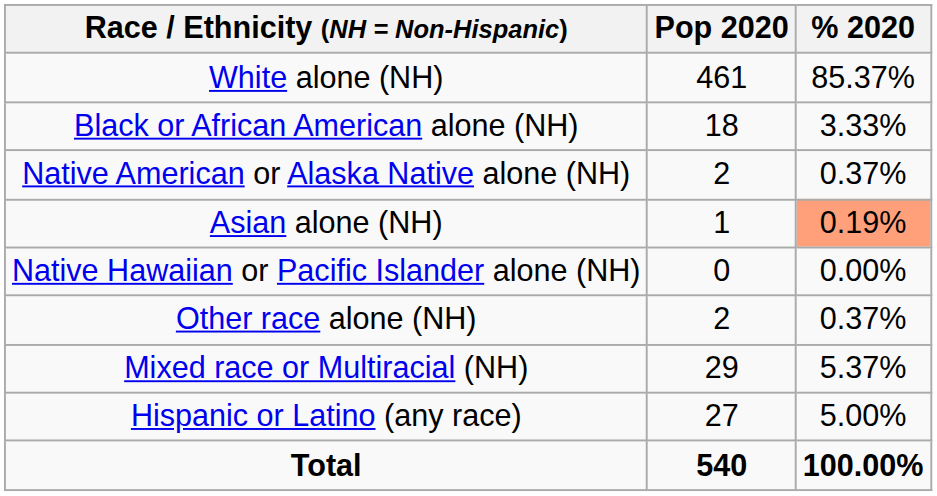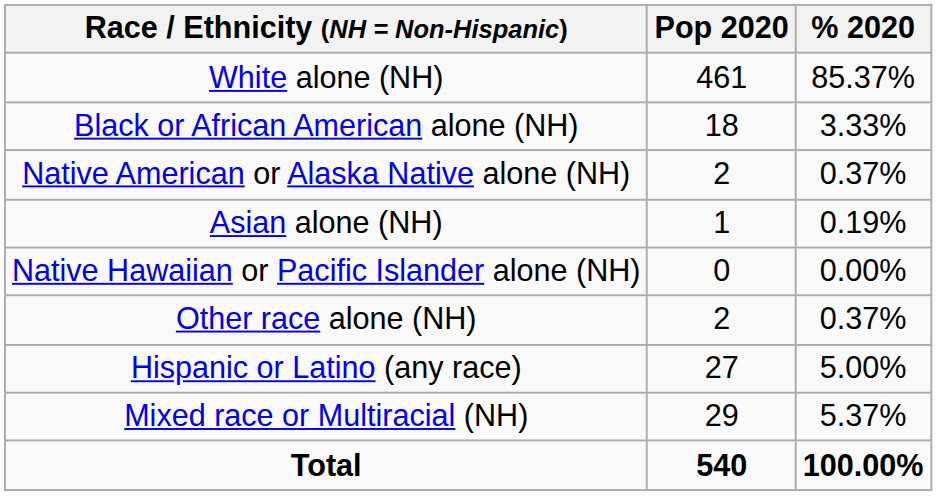Asian alone (NH) | % 2020: lightsalmon background -> no background
rows swapped: Mixed race or Multiracial (NH) <-> Hispanic or Latino (any race)
